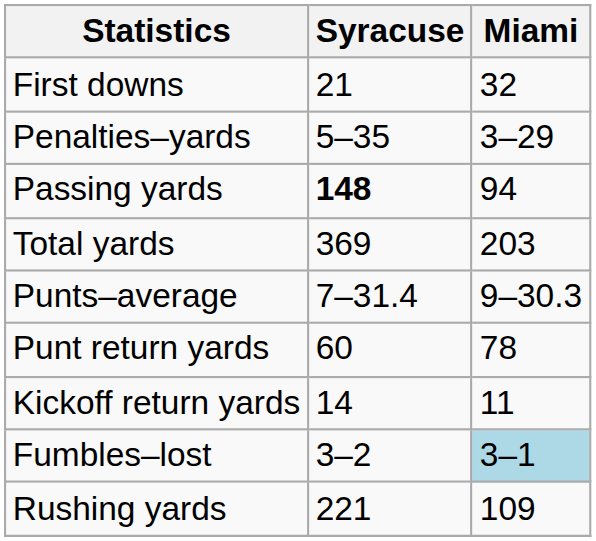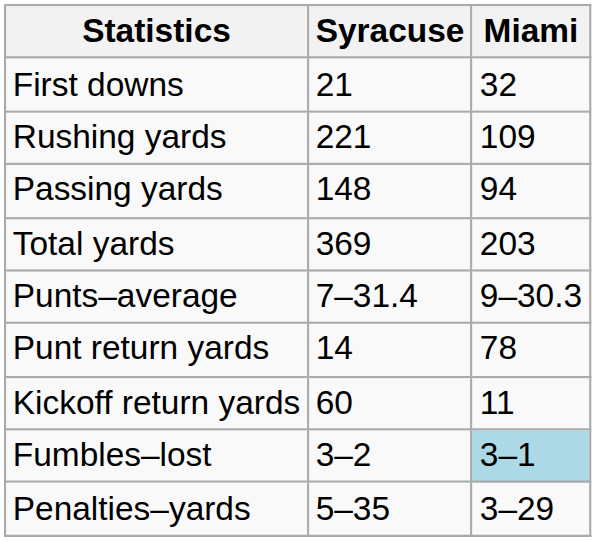rows swapped: Rushing yards <-> Penalties–yards
Passing yards | Syracuse: bold -> normal
Punt return yards | Syracuse: 60 -> 14
Kickoff return yards | Syracuse: 14 -> 60
